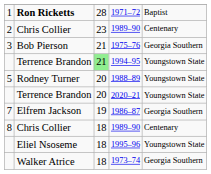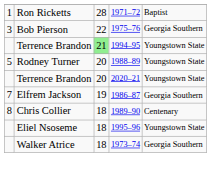1971–72 | column 2: bold -> normal
- row: 2 | Chris Collier | 23 | 1989–90 | Centenary
1975–76 | column 3: 21 -> 22
